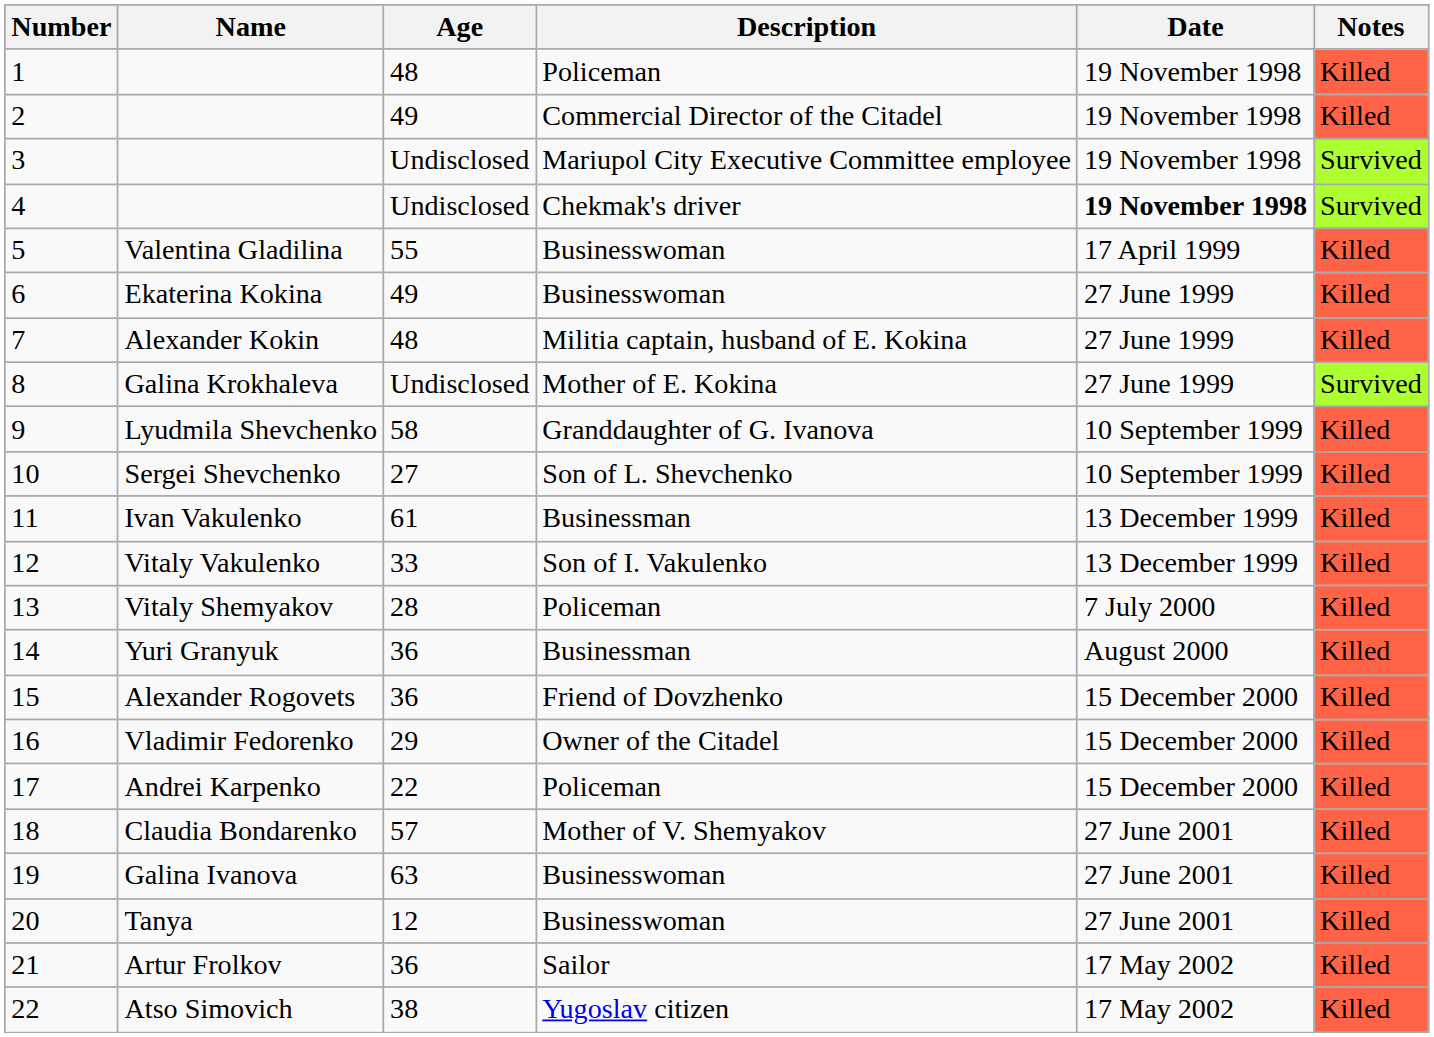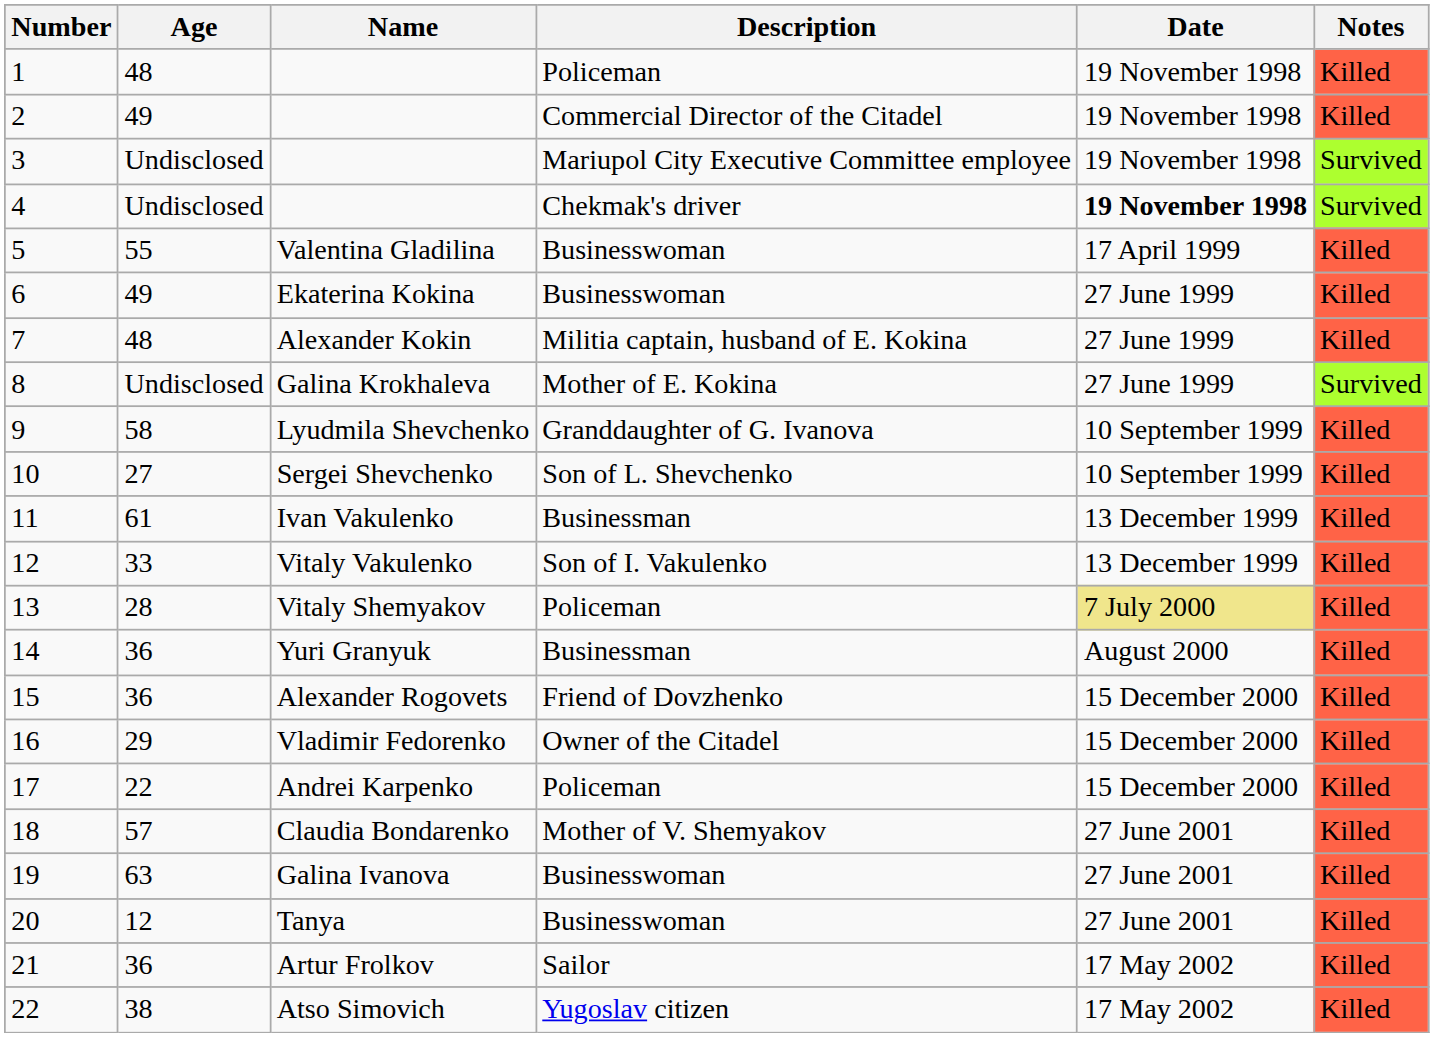columns swapped: Name <-> Age
13 | Date: no background -> khaki background
